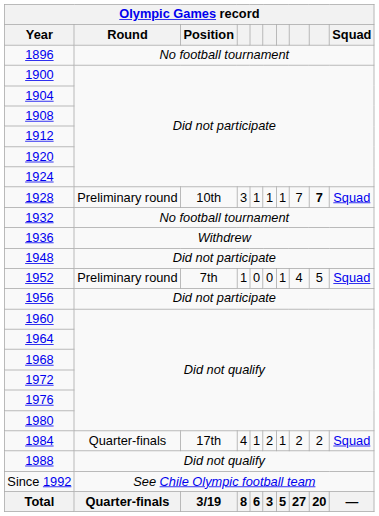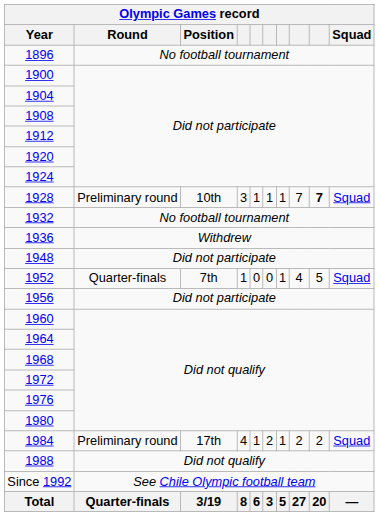1952 | Round: Preliminary round -> Quarter-finals
1984 | Round: Quarter-finals -> Preliminary round
